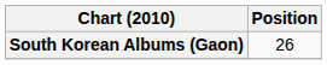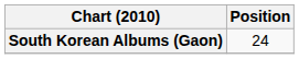South Korean Albums (Gaon) | Position: 26 -> 24
